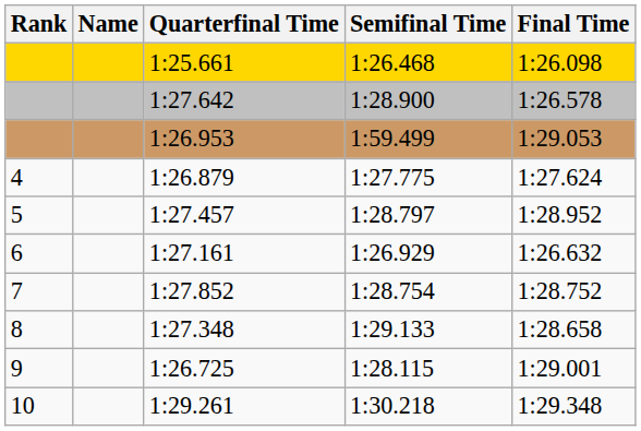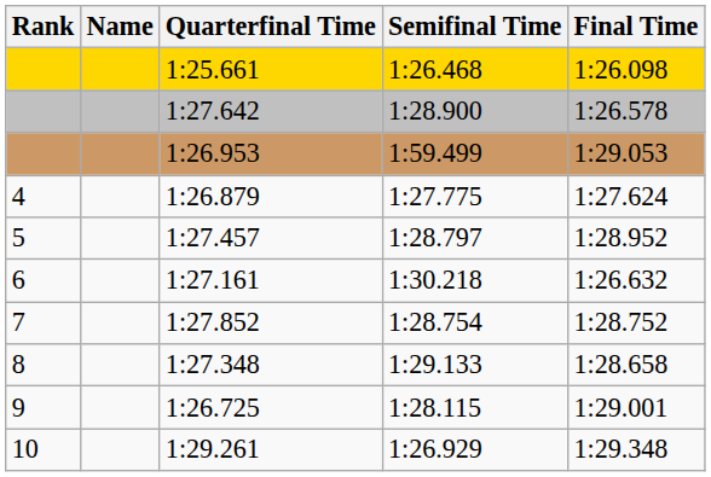1:27.161 | Semifinal Time: 1:26.929 -> 1:30.218
1:29.261 | Semifinal Time: 1:30.218 -> 1:26.929
